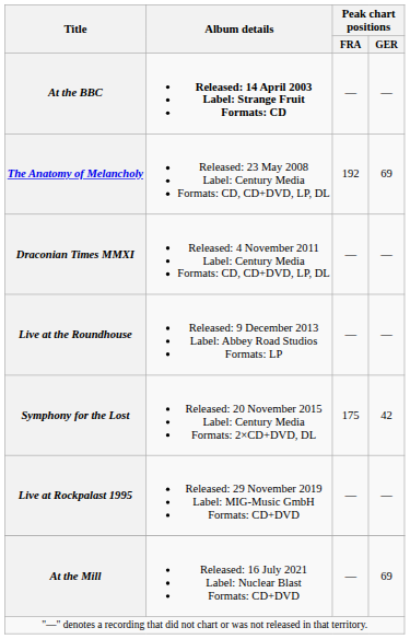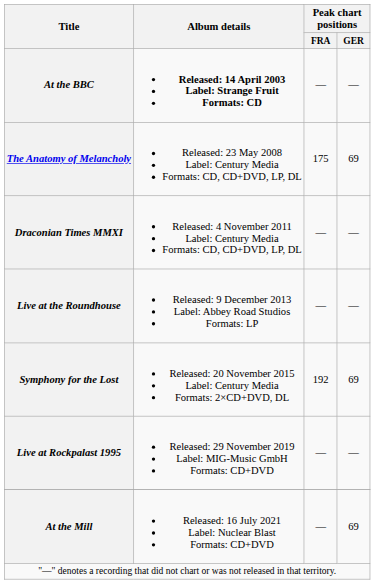The Anatomy of Melancholy | Peak chart positions / FRA: 192 -> 175
Symphony for the Lost | Peak chart positions / FRA: 175 -> 192
Symphony for the Lost | Peak chart positions / GER: 42 -> 69
